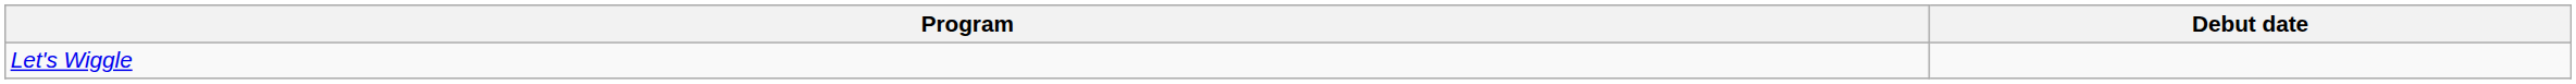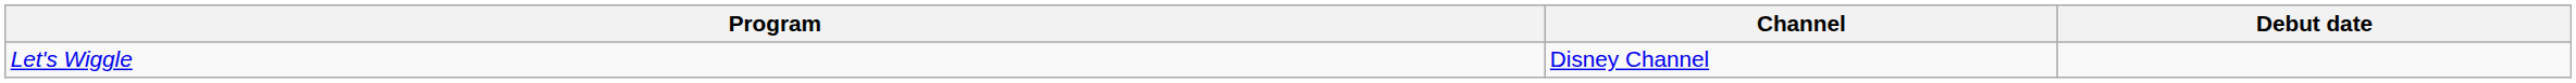+ column: Channel | Disney Channel
